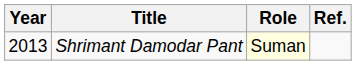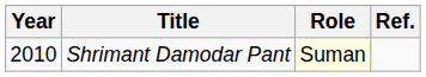Shrimant Damodar Pant | Year: 2013 -> 2010
